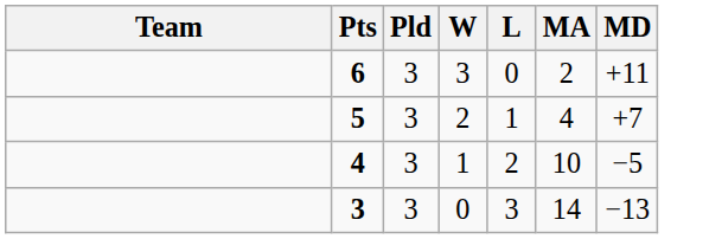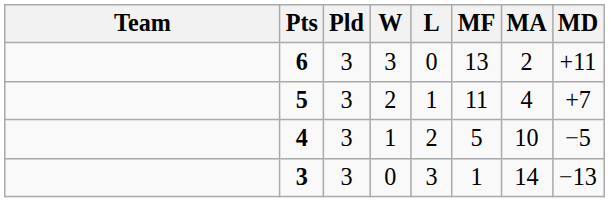+ column: MF | 13 | 11 | 5 | 1
